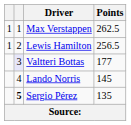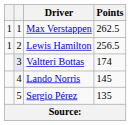Valtteri Bottas | Points: 177 -> 174
Sergio Pérez | column 2: bold -> normal
